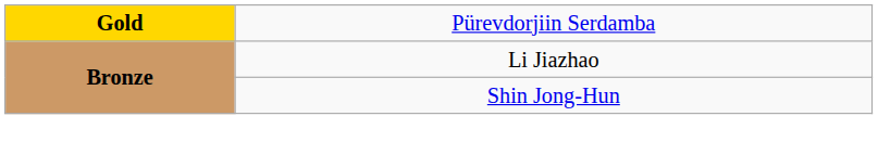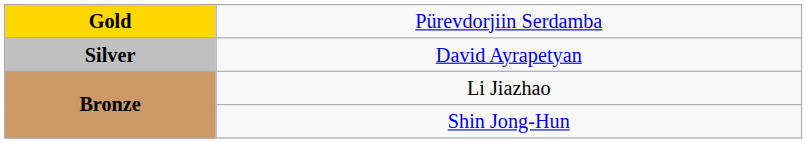+ row: Silver | David Ayrapetyan
